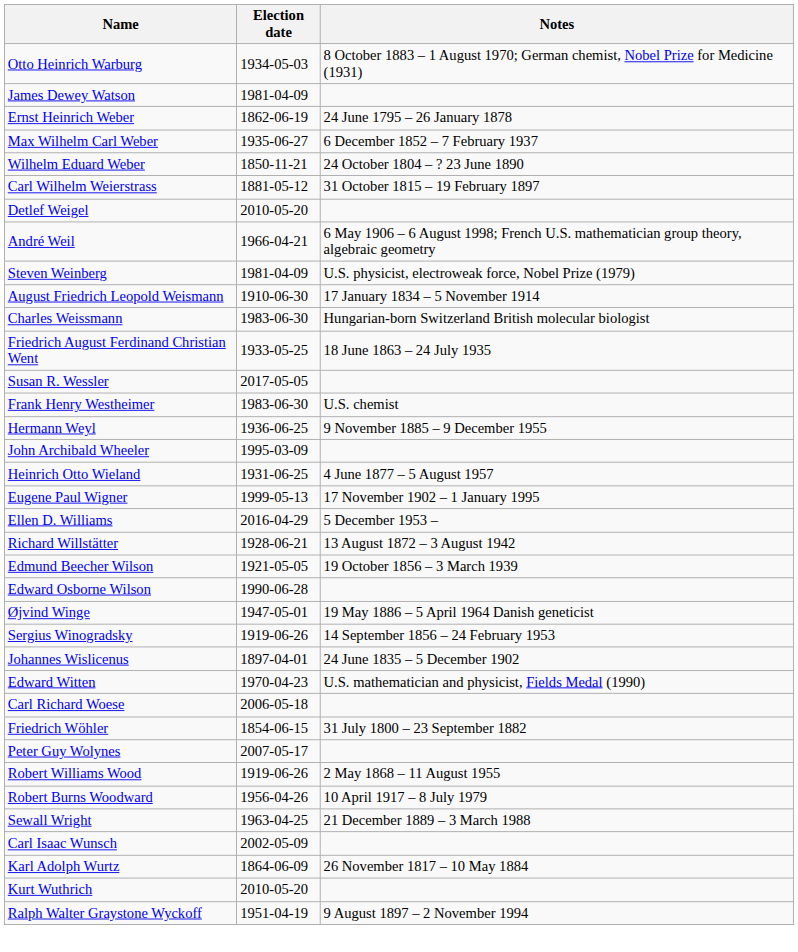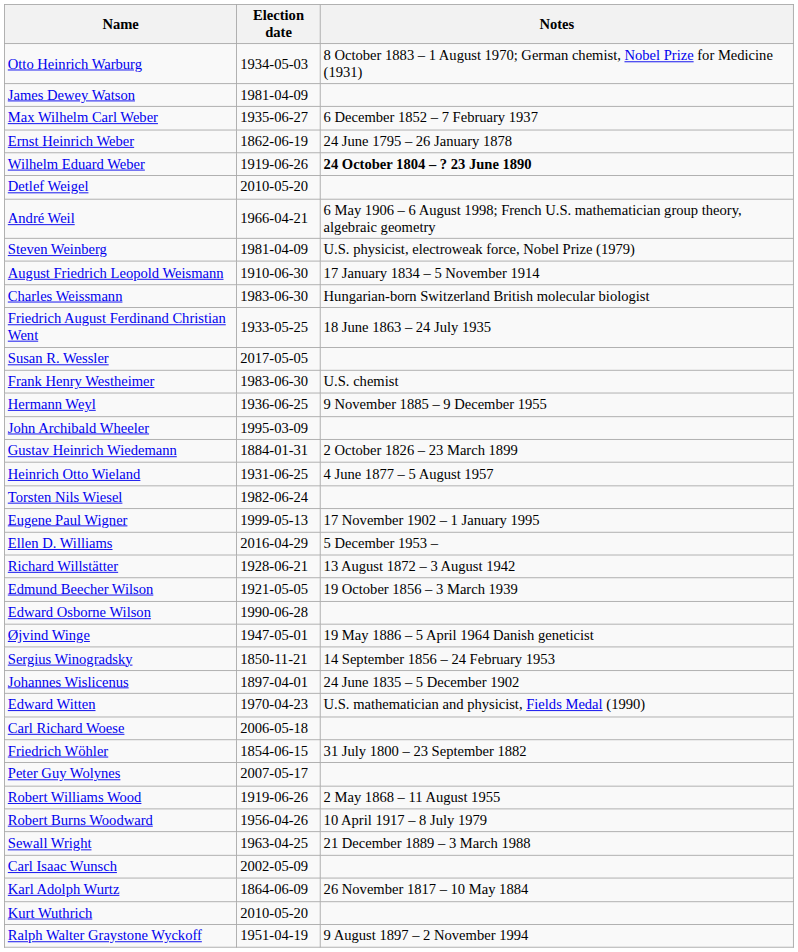rows swapped: Ernst Heinrich Weber <-> Max Wilhelm Carl Weber
Wilhelm Eduard Weber | Election date: 1850-11-21 -> 1919-06-26
Wilhelm Eduard Weber | Notes: normal -> bold
- row: Carl Wilhelm Weierstrass | 1881-05-12 | 31 October 1815 – 19 February 1897
+ row: Gustav Heinrich Wiedemann | 1884-01-31 | 2 October 1826 – 23 March 1899
+ row: Torsten Nils Wiesel | 1982-06-24
Sergius Winogradsky | Election date: 1919-06-26 -> 1850-11-21
